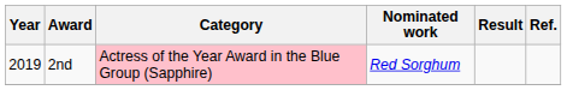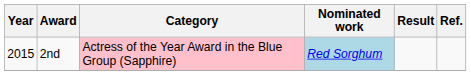2nd | Year: 2019 -> 2015
2nd | Nominated work: no background -> lightblue background
